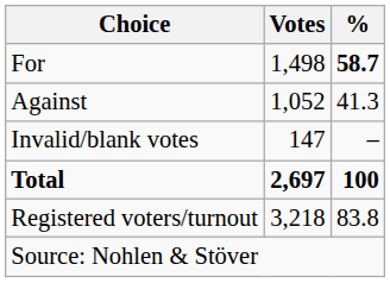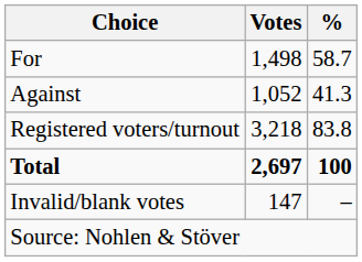For | %: bold -> normal
rows swapped: Invalid/blank votes <-> Registered voters/turnout
